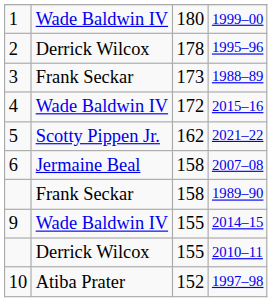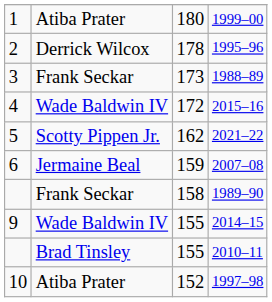1999–00 | column 2: Wade Baldwin IV -> Atiba Prater
2007–08 | column 3: 158 -> 159
2010–11 | column 2: Derrick Wilcox -> Brad Tinsley
